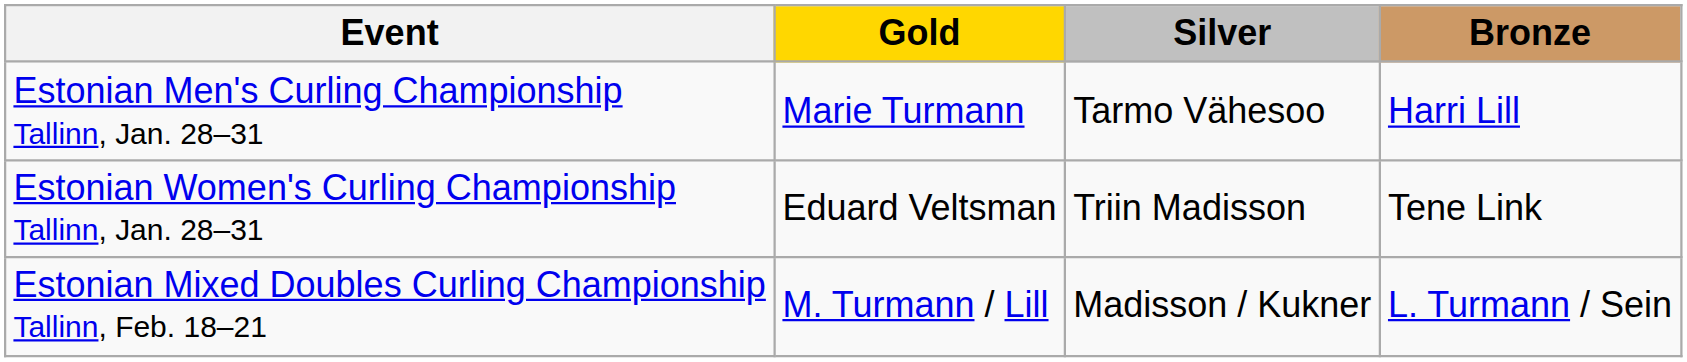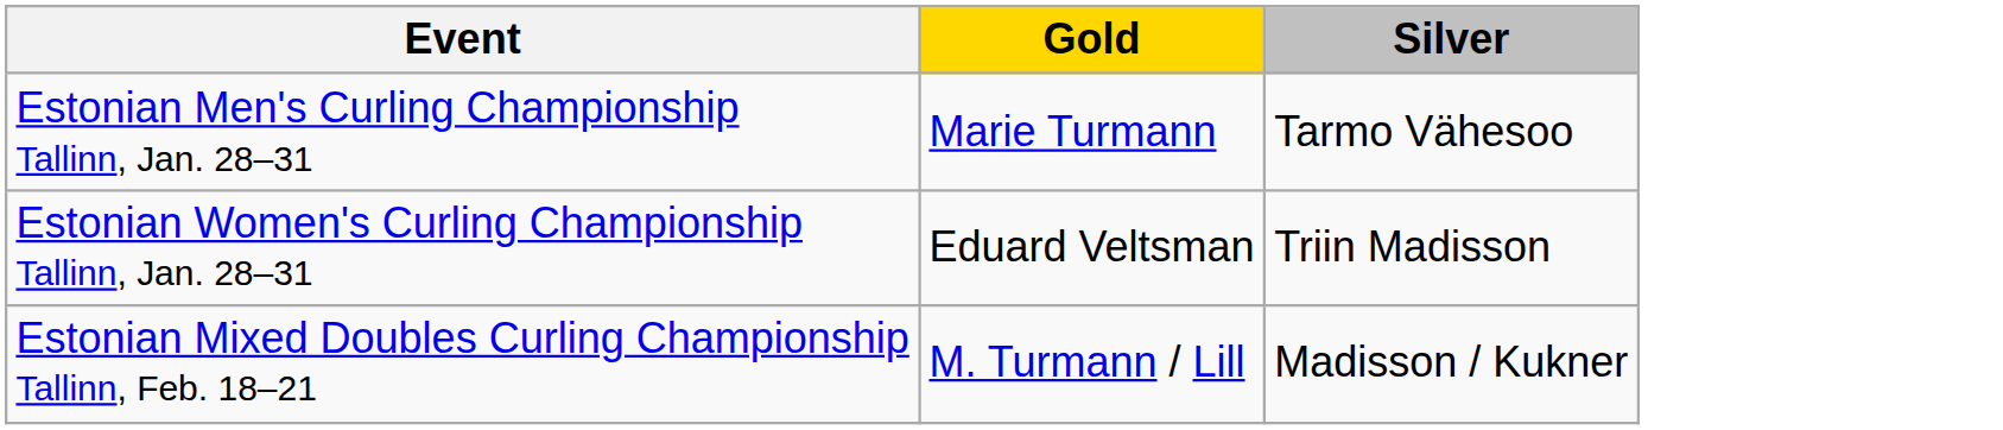- column: Bronze | Harri Lill | Tene Link | L. Turmann / Sein
